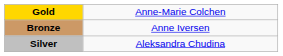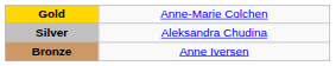rows swapped: Silver <-> Bronze
